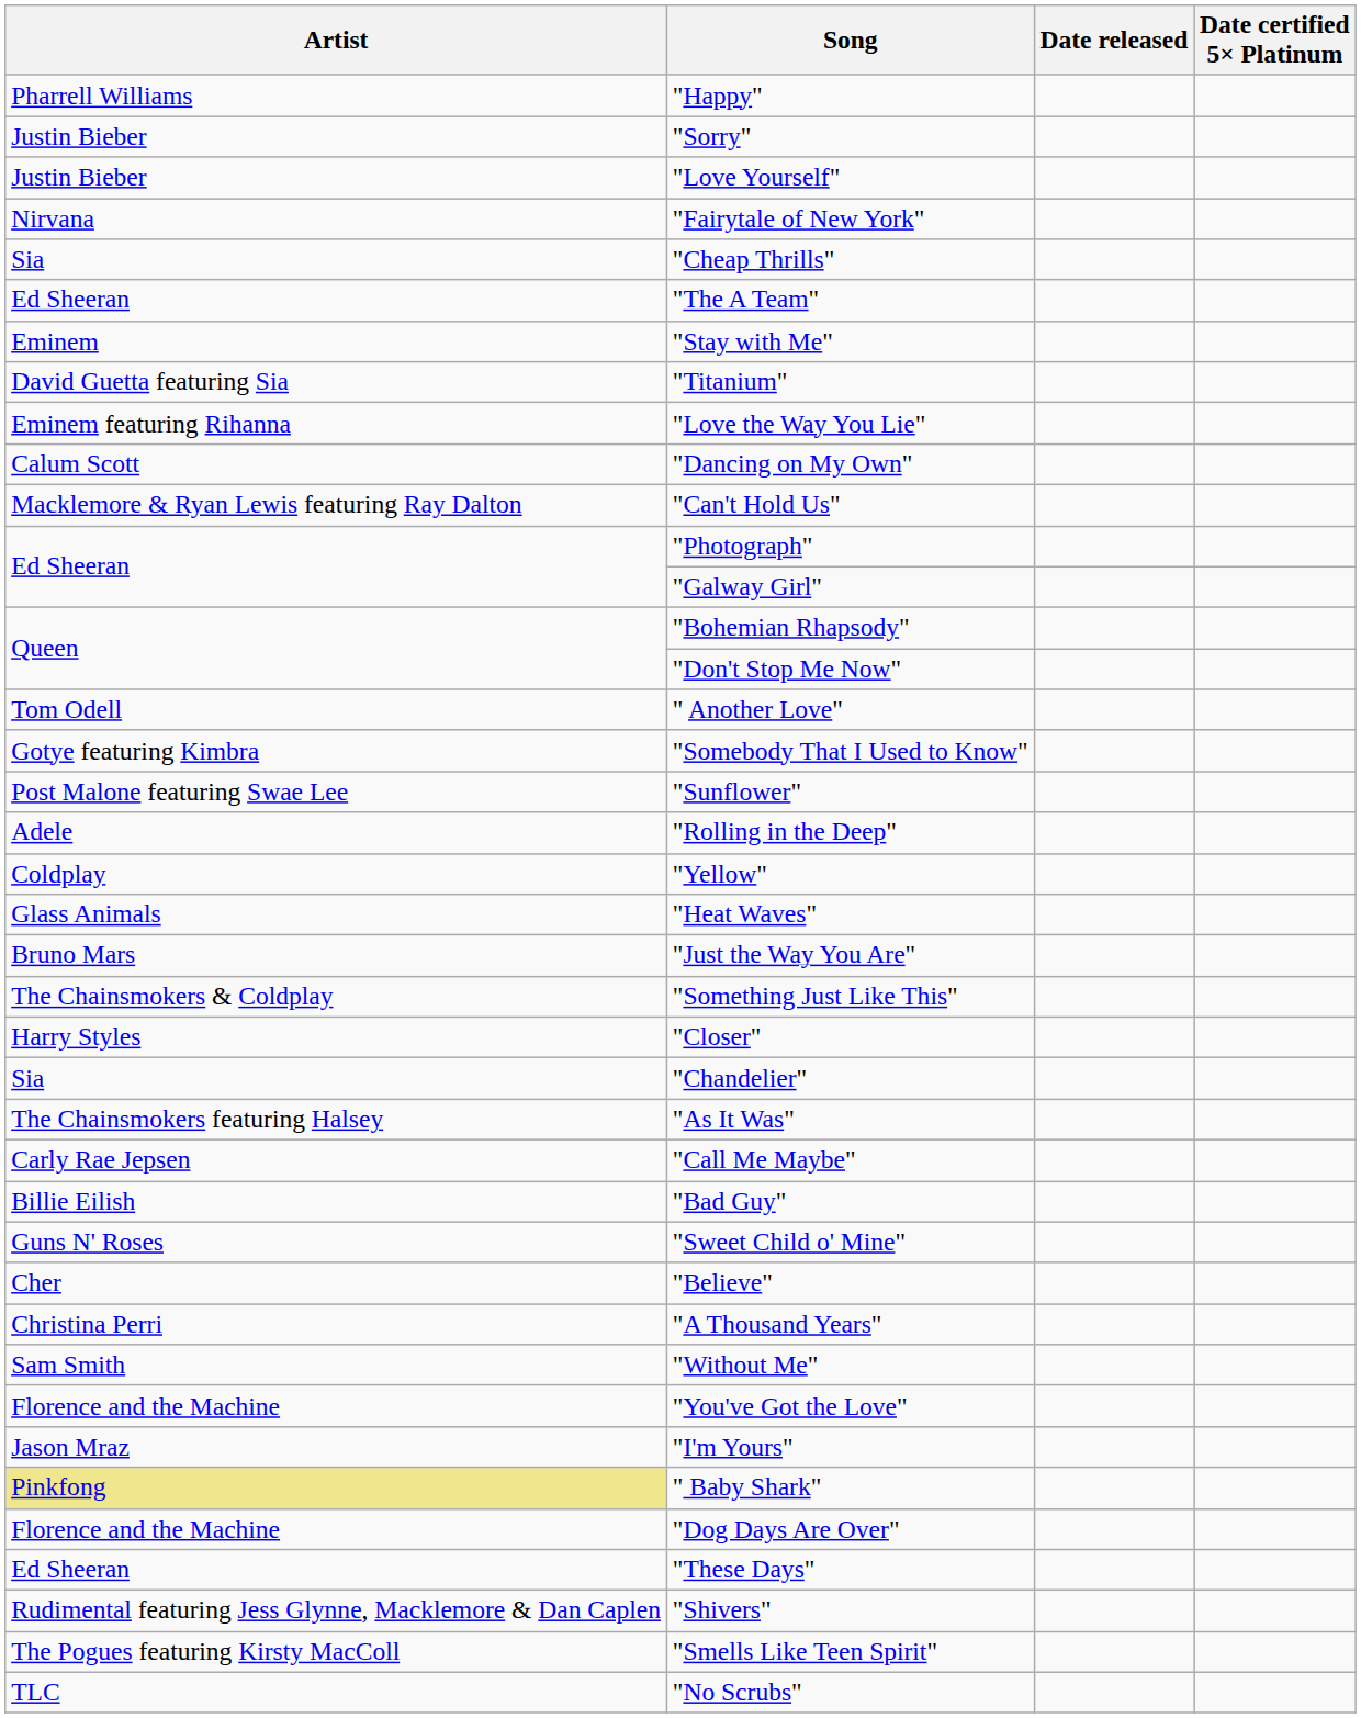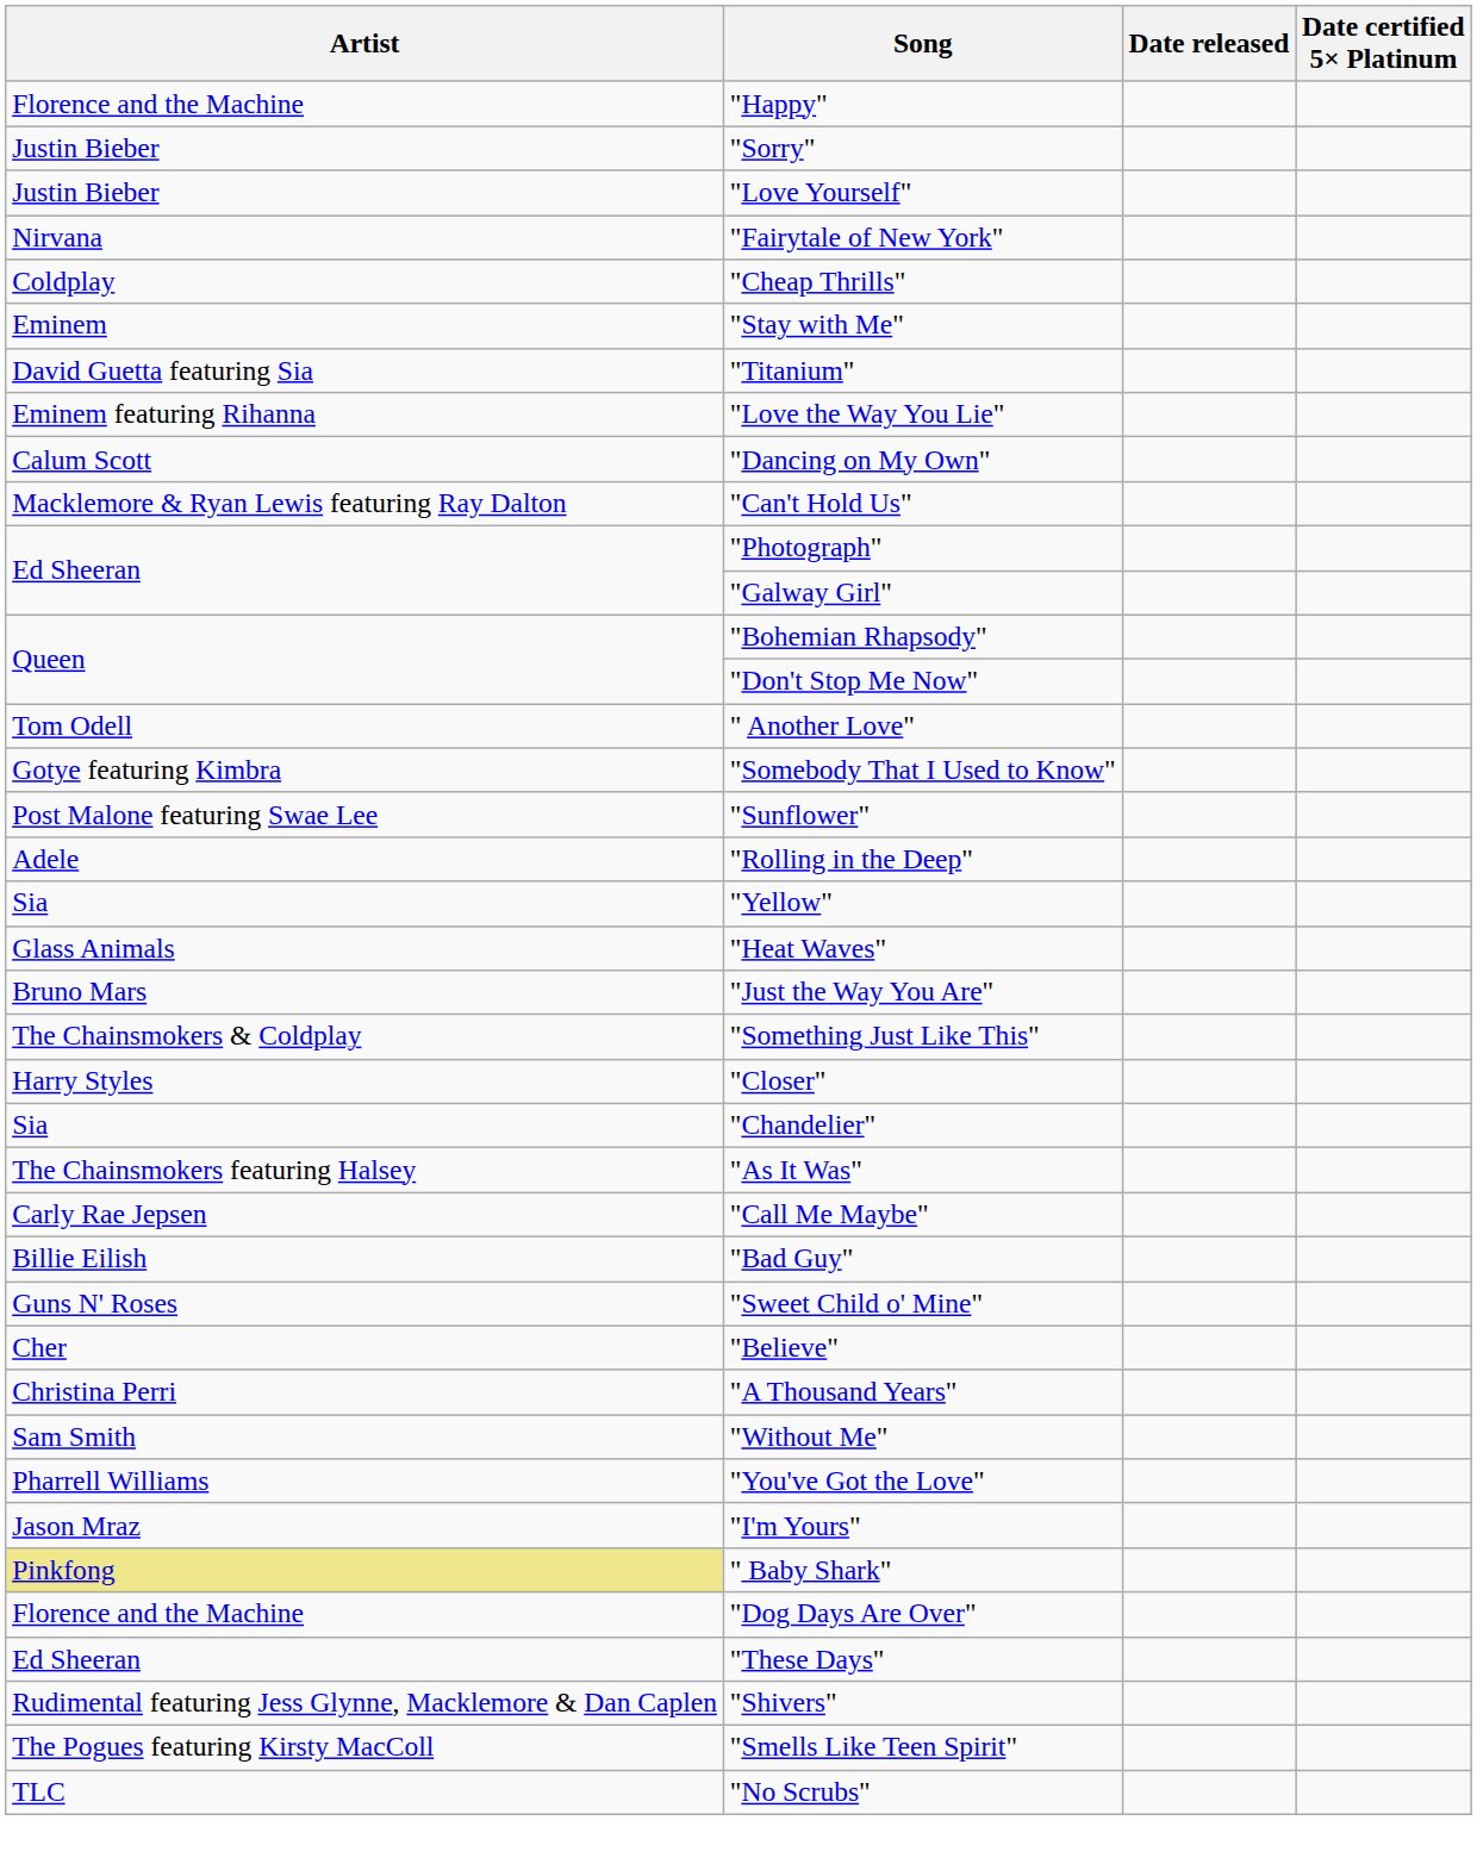"Happy" | Artist: Pharrell Williams -> Florence and the Machine
"Cheap Thrills" | Artist: Sia -> Coldplay
- row: Ed Sheeran | "The A Team"
"Yellow" | Artist: Coldplay -> Sia
"You've Got the Love" | Artist: Florence and the Machine -> Pharrell Williams
